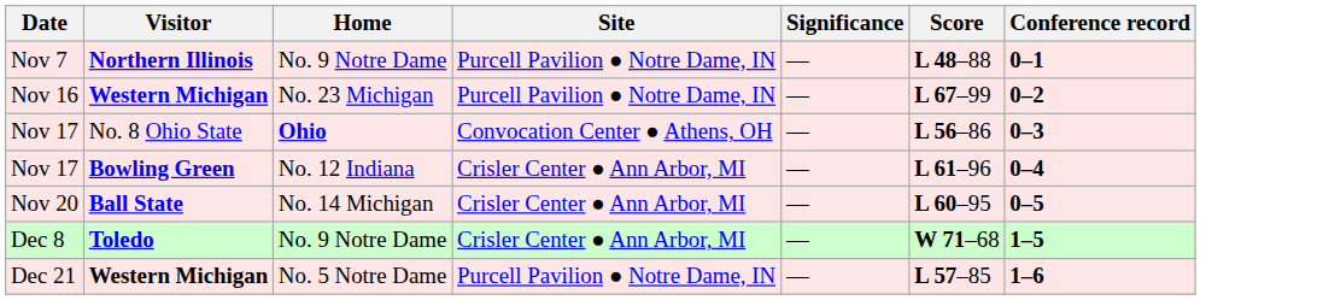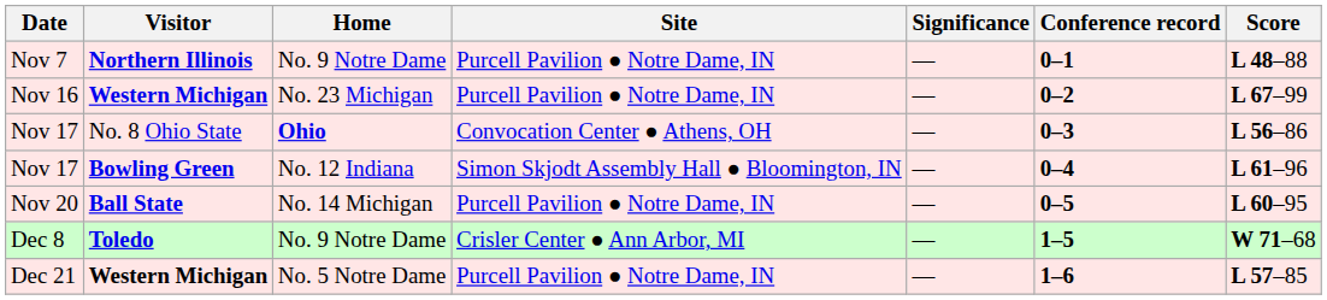columns swapped: Score <-> Conference record
Nov 17 / Bowling Green | Site: Crisler Center ● Ann Arbor, MI -> Simon Skjodt Assembly Hall ● Bloomington, IN
Nov 20 | Site: Crisler Center ● Ann Arbor, MI -> Purcell Pavilion ● Notre Dame, IN
